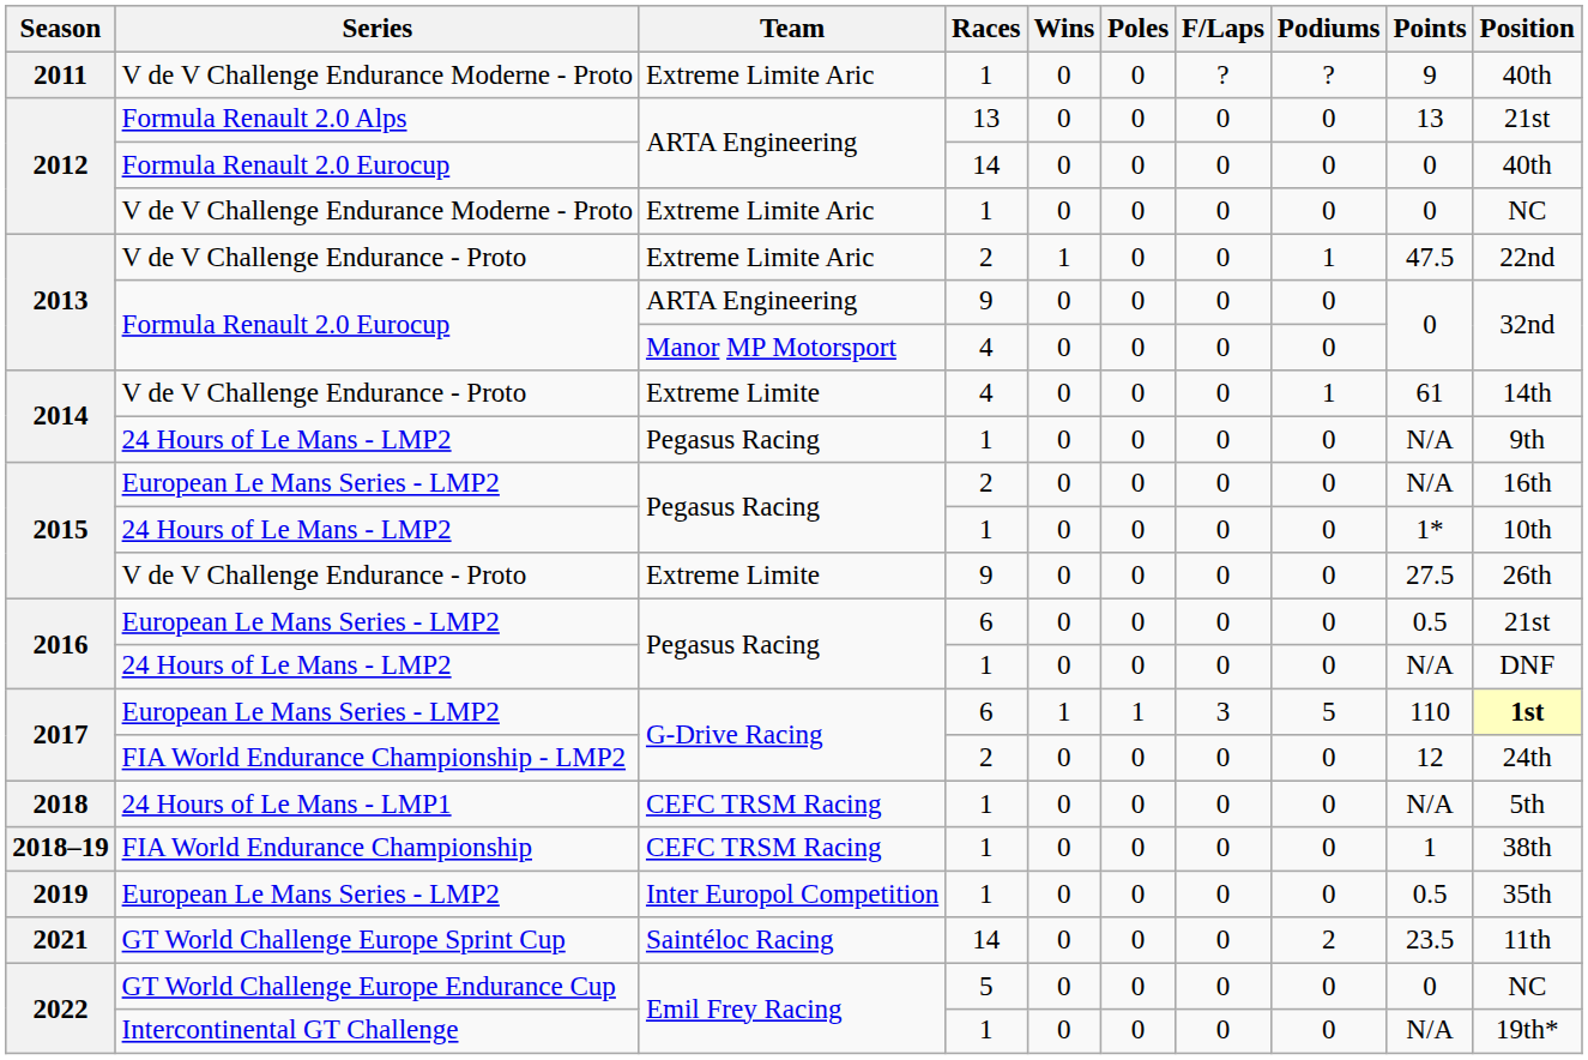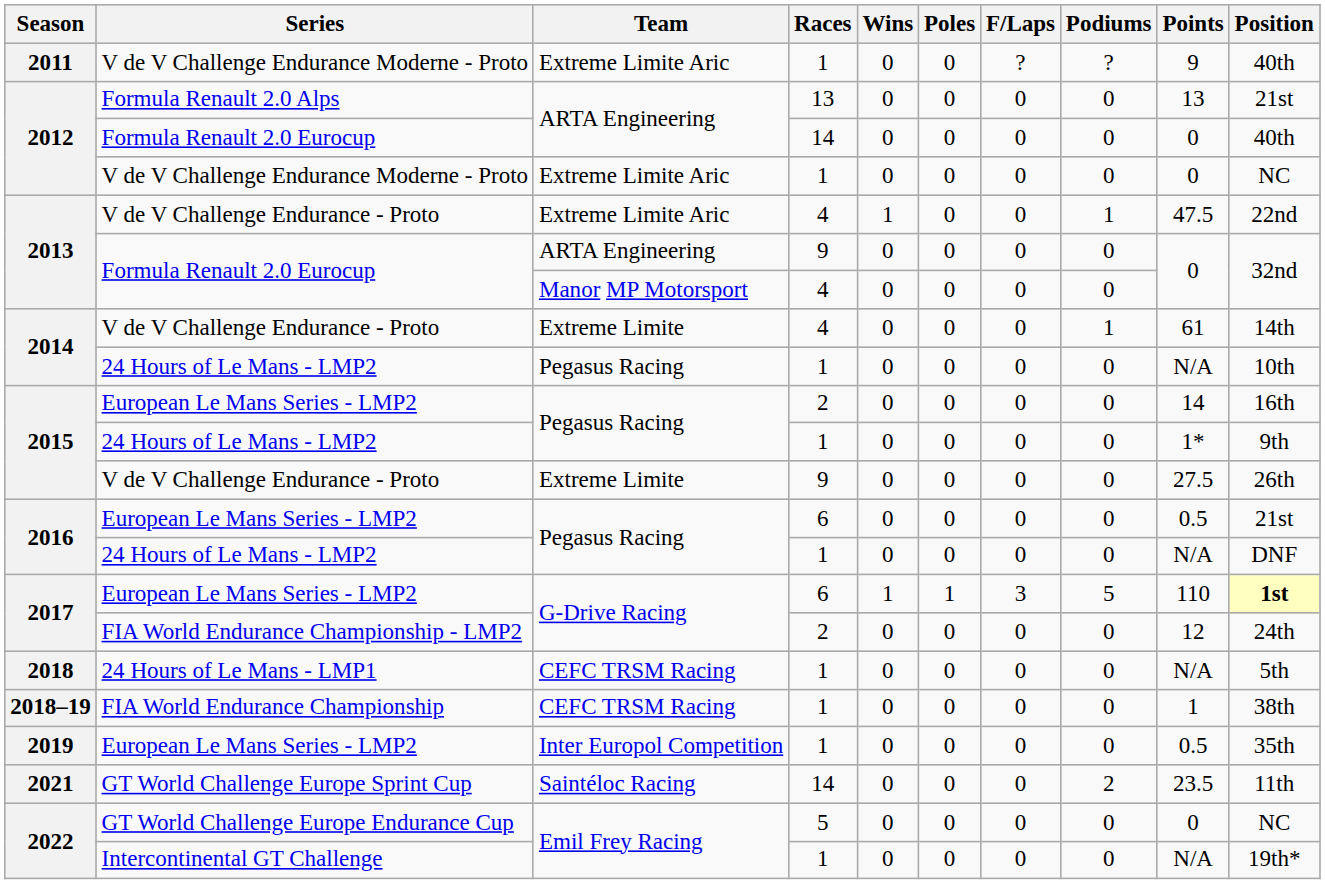2013 / V de V Challenge Endurance - Proto | Races: 2 -> 4
2014 / 24 Hours of Le Mans - LMP2 | Position: 9th -> 10th
2015 / European Le Mans Series - LMP2 | Points: N/A -> 14
2015 / 24 Hours of Le Mans - LMP2 | Position: 10th -> 9th
